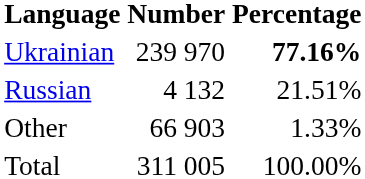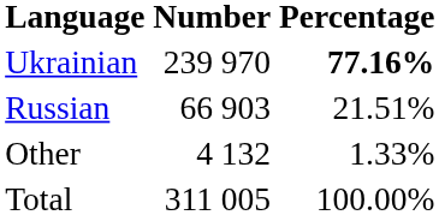Russian | Number: 4 132 -> 66 903
Other | Number: 66 903 -> 4 132
